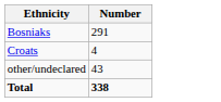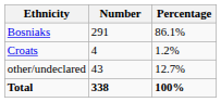+ column: Percentage | 86.1% | 1.2% | 12.7% | 100%
